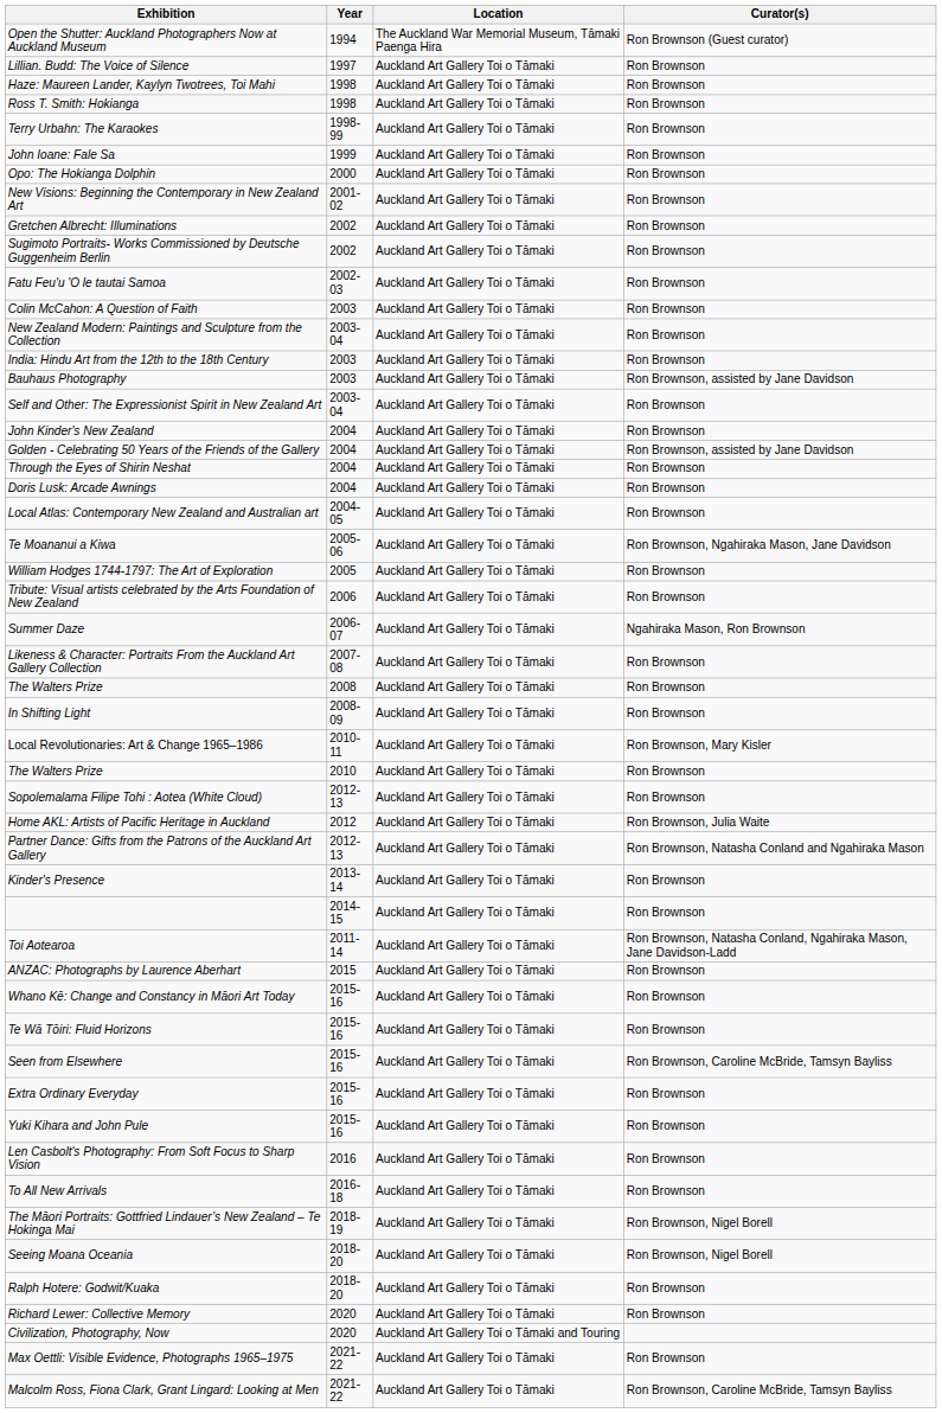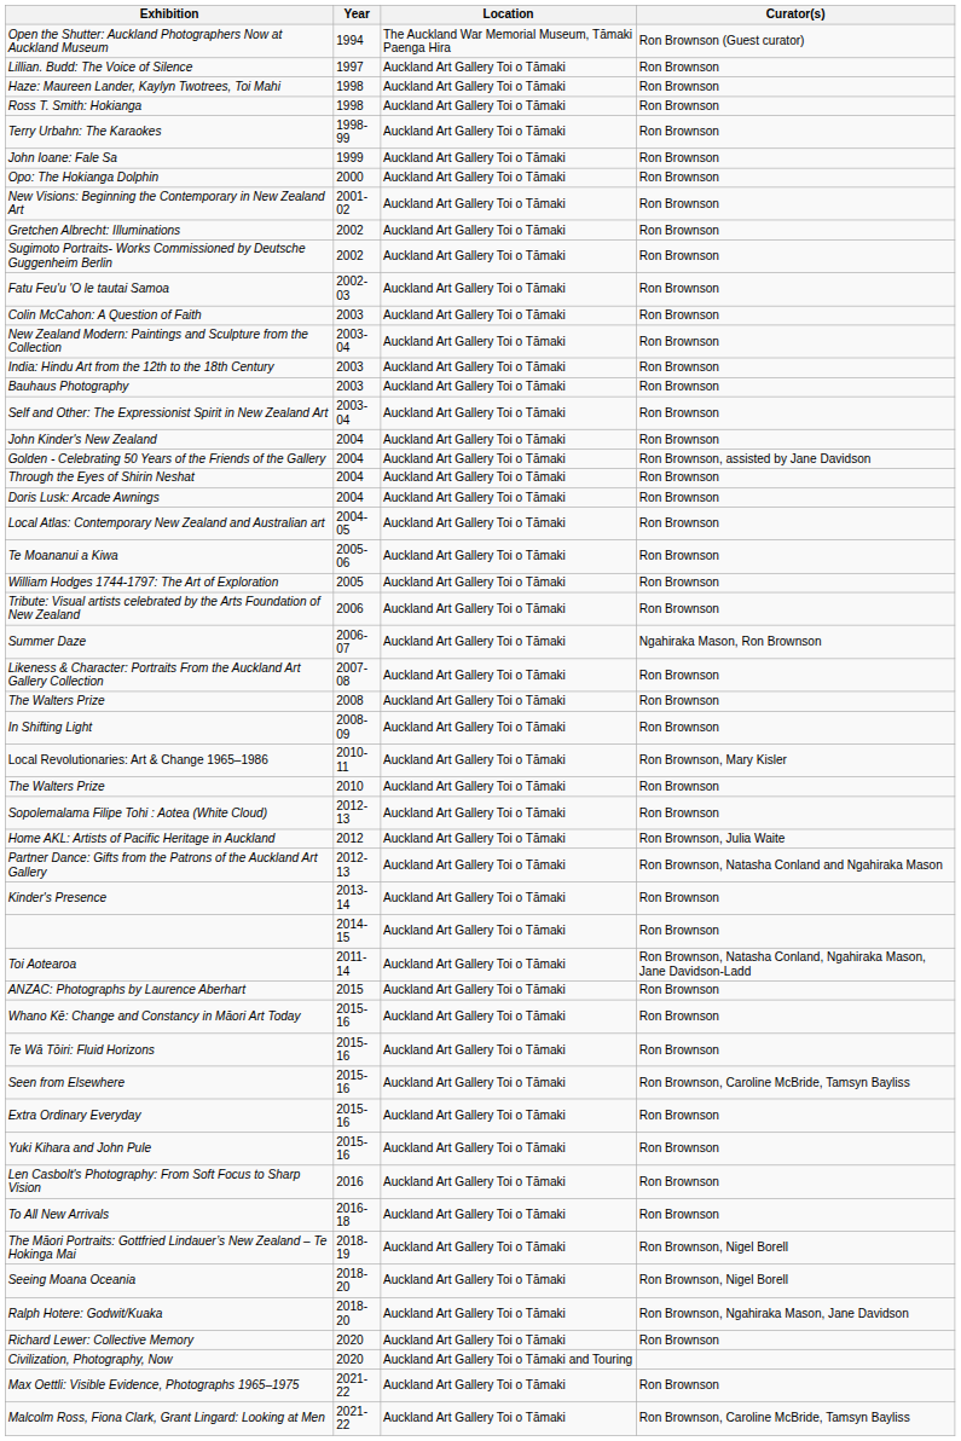Bauhaus Photography | Curator(s): Ron Brownson, assisted by Jane Davidson -> Ron Brownson
Te Moananui a Kiwa | Curator(s): Ron Brownson, Ngahiraka Mason, Jane Davidson -> Ron Brownson
Ralph Hotere: Godwit/Kuaka | Curator(s): Ron Brownson -> Ron Brownson, Ngahiraka Mason, Jane Davidson
